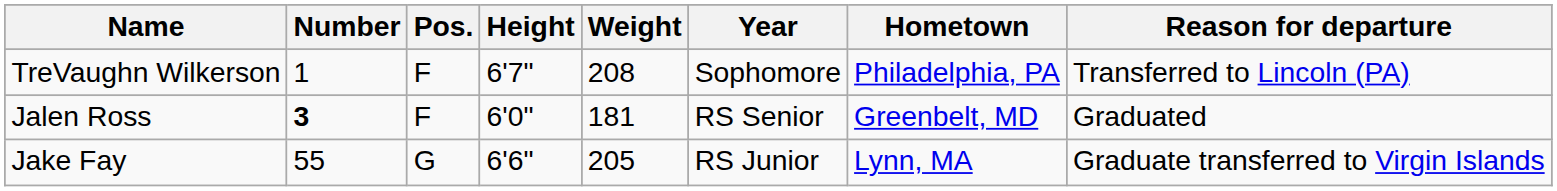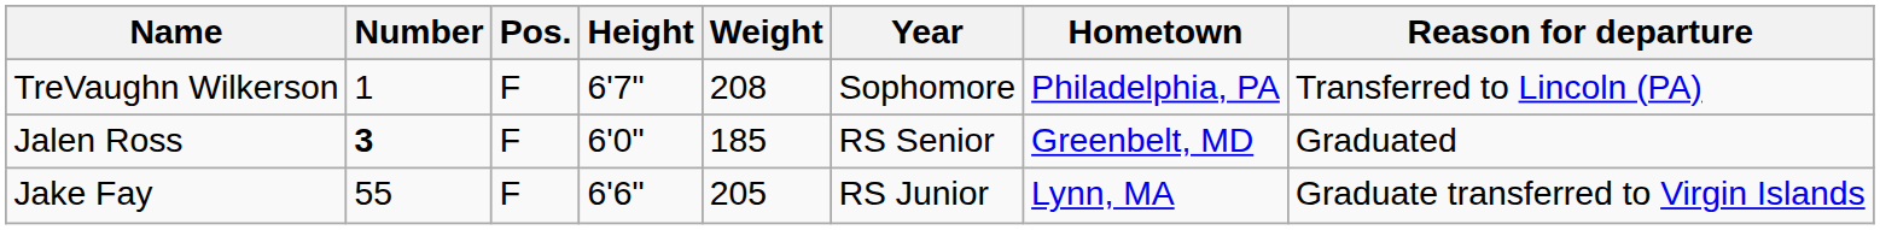Jalen Ross | Weight: 181 -> 185
Jake Fay | Pos.: G -> F
